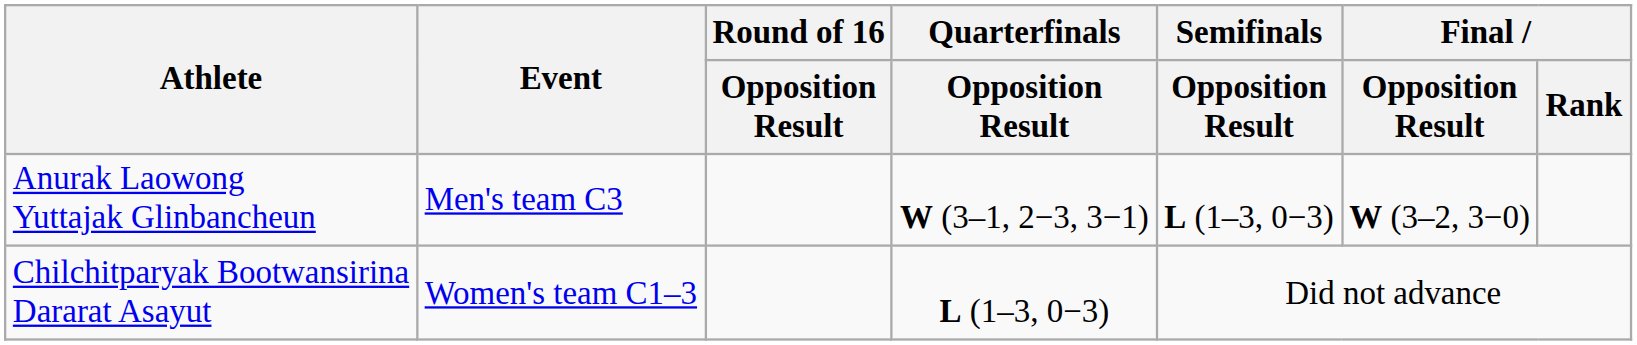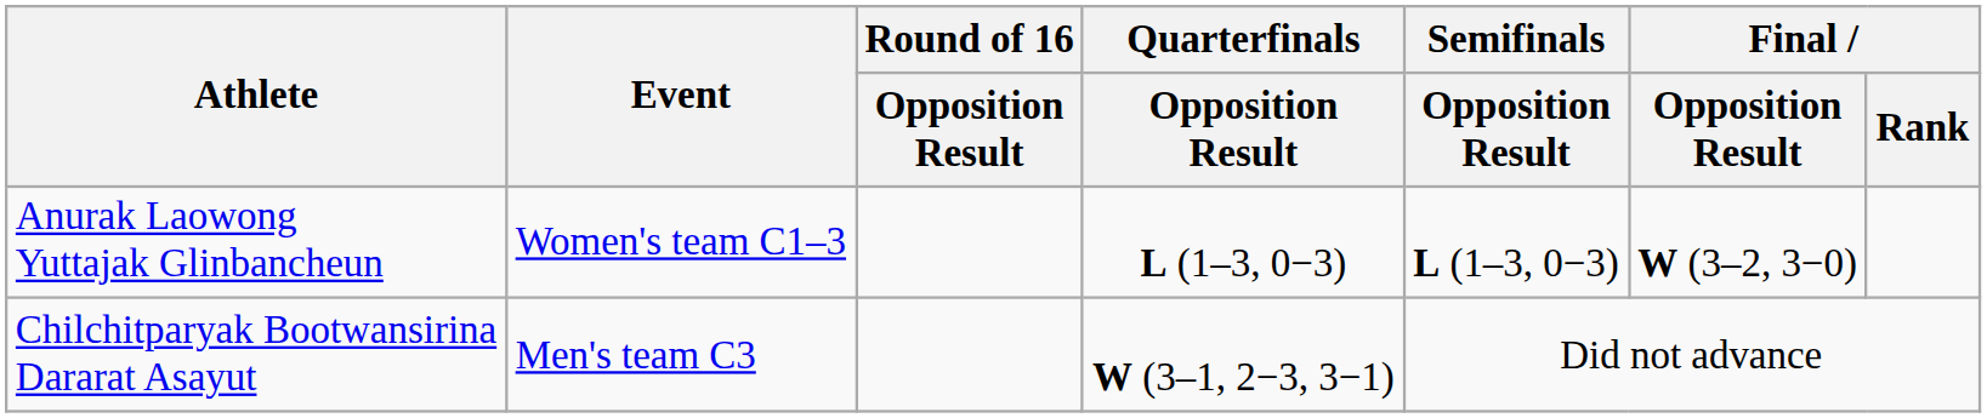Anurak Laowong Yuttajak Glinbancheun | Event: Men's team C3 -> Women's team C1–3
Anurak Laowong Yuttajak Glinbancheun | Quarterfinals / Opposition Result: W (3–1, 2−3, 3−1) -> L (1–3, 0−3)
Chilchitparyak Bootwansirina Dararat Asayut | Event: Women's team C1–3 -> Men's team C3
Chilchitparyak Bootwansirina Dararat Asayut | Quarterfinals / Opposition Result: L (1–3, 0−3) -> W (3–1, 2−3, 3−1)
